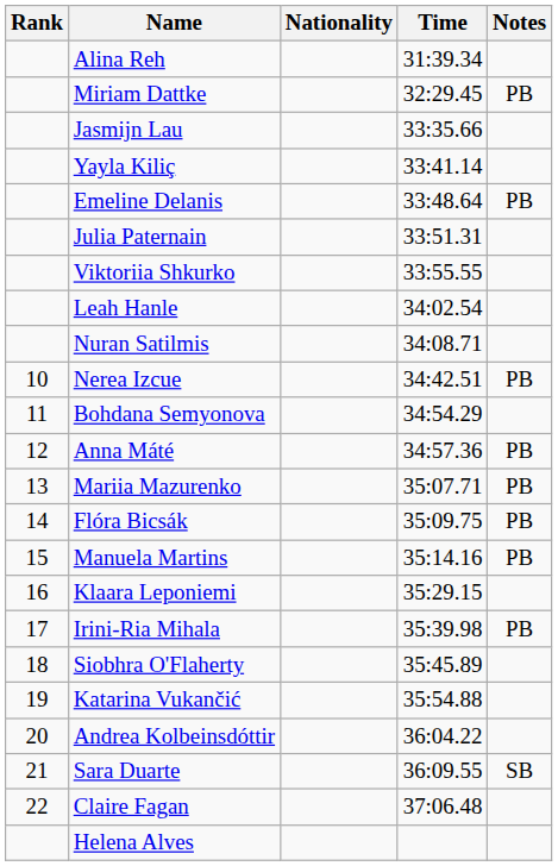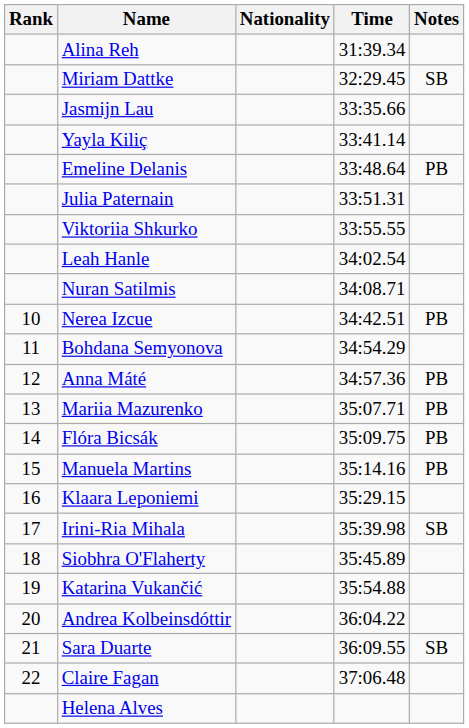Miriam Dattke | Notes: PB -> SB
Irini-Ria Mihala | Notes: PB -> SB
